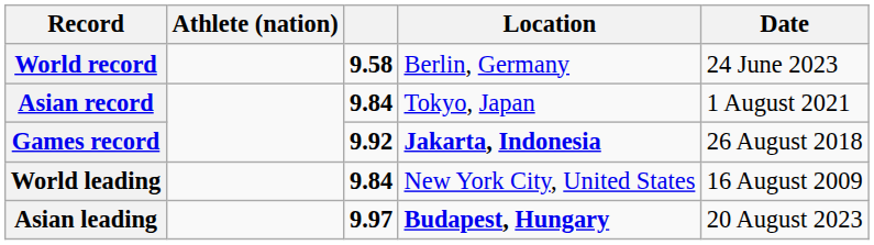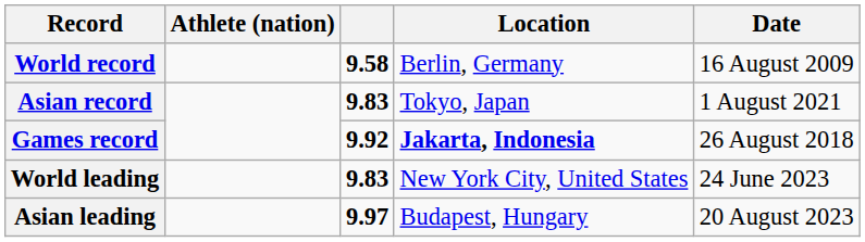World record | Date: 24 June 2023 -> 16 August 2009
Asian record | column 3: 9.84 -> 9.83
World leading | column 3: 9.84 -> 9.83
World leading | Date: 16 August 2009 -> 24 June 2023
Asian leading | Location: bold -> normal
